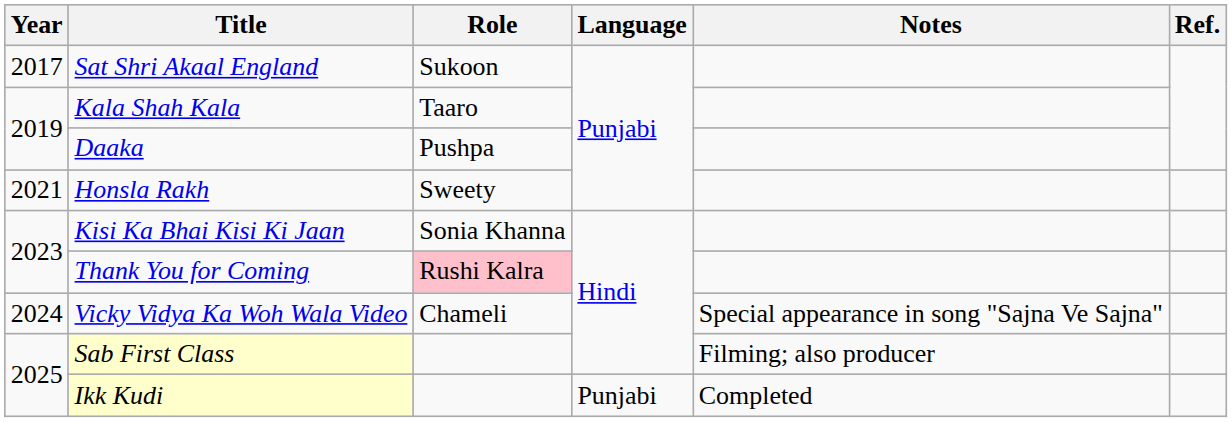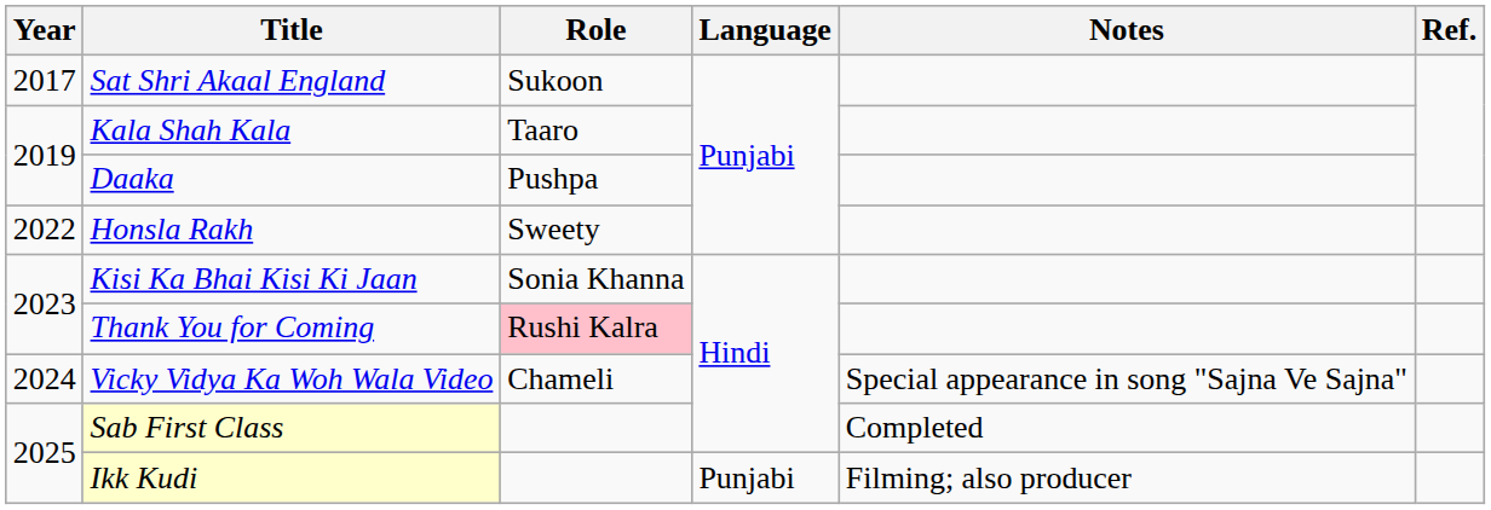Honsla Rakh | Year: 2021 -> 2022
Sab First Class | Notes: Filming; also producer -> Completed
Ikk Kudi | Notes: Completed -> Filming; also producer
